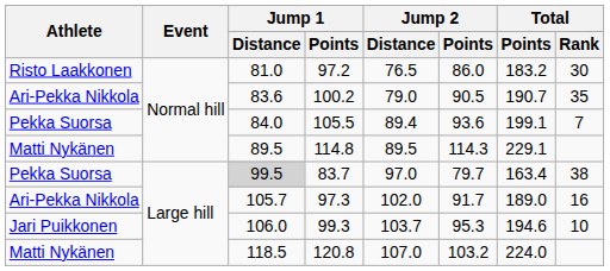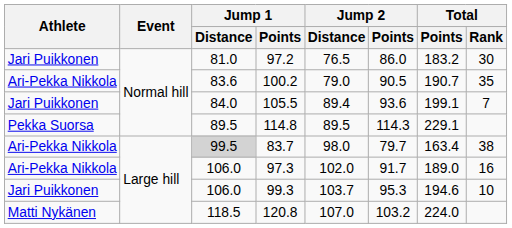97.2 | Athlete: Risto Laakkonen -> Jari Puikkonen
105.5 | Athlete: Pekka Suorsa -> Jari Puikkonen
114.8 | Athlete: Matti Nykänen -> Pekka Suorsa
83.7 | Athlete: Pekka Suorsa -> Ari-Pekka Nikkola
83.7 | Jump 2 / Distance: 97.0 -> 98.0
97.3 | Jump 1 / Distance: 105.7 -> 106.0
